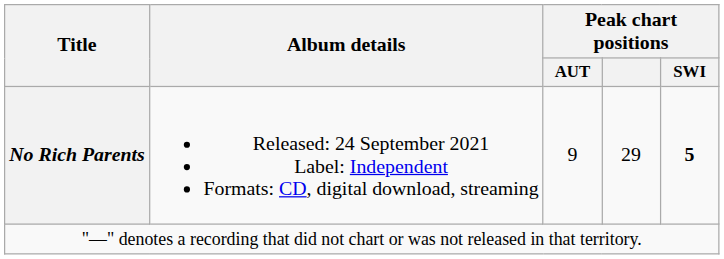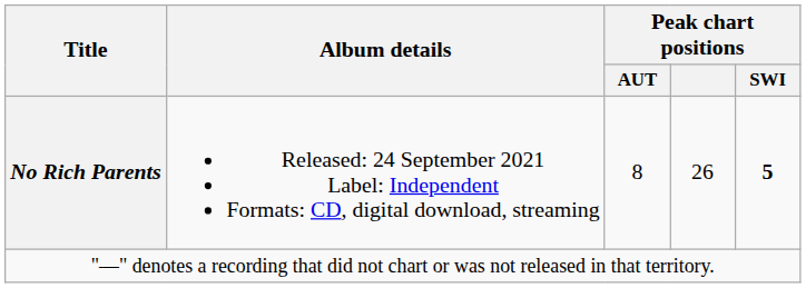No Rich Parents | Peak chart positions / AUT: 9 -> 8
No Rich Parents | Peak chart positions: 29 -> 26
